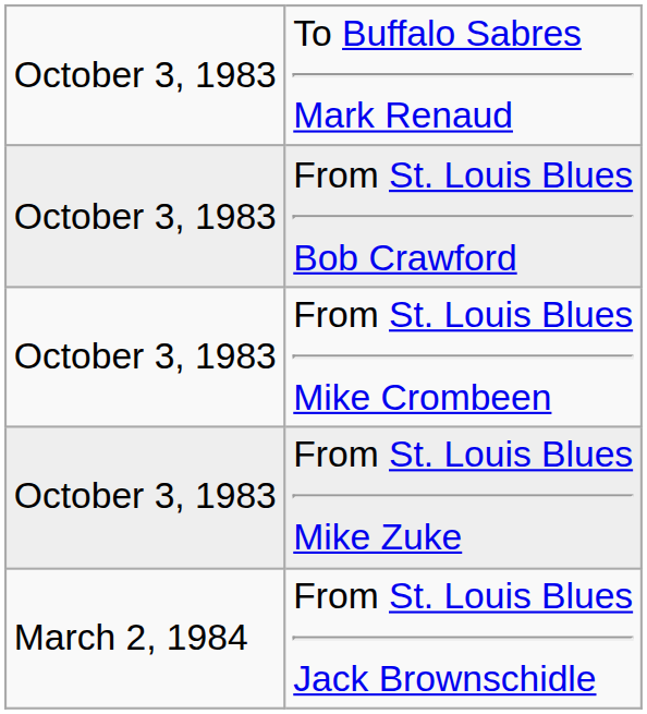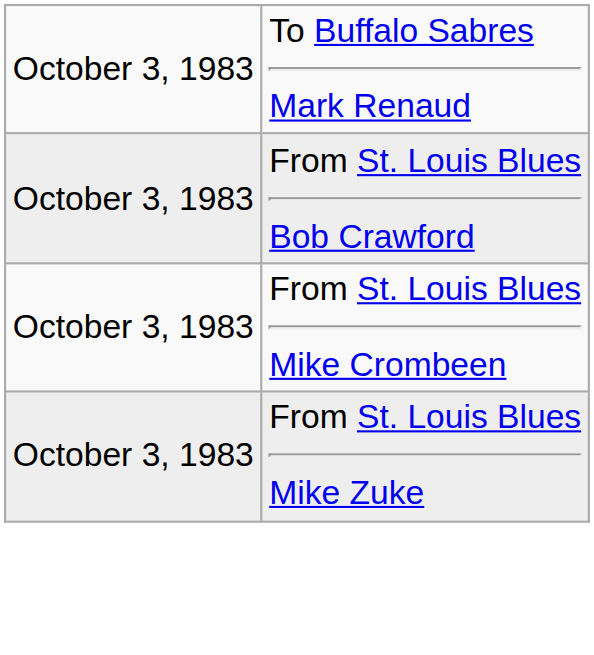- row: March 2, 1984 | From St. Louis Blues Jack Brownschidle
